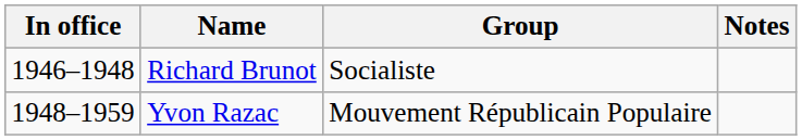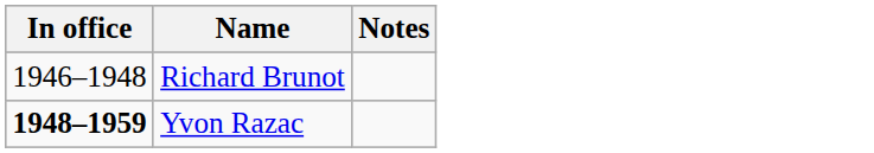- column: Group | Socialiste | Mouvement Républicain Populaire
Yvon Razac | In office: normal -> bold
